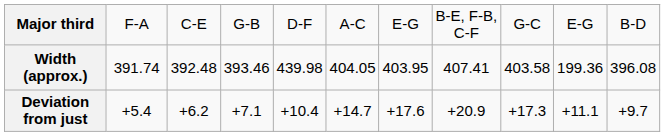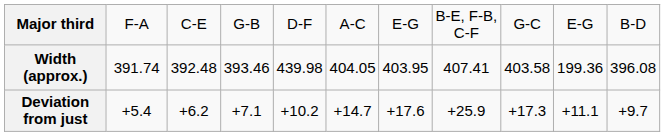Deviation from just | column 5: +10.4 -> +10.2
Deviation from just | column 8: +20.9 -> +25.9
